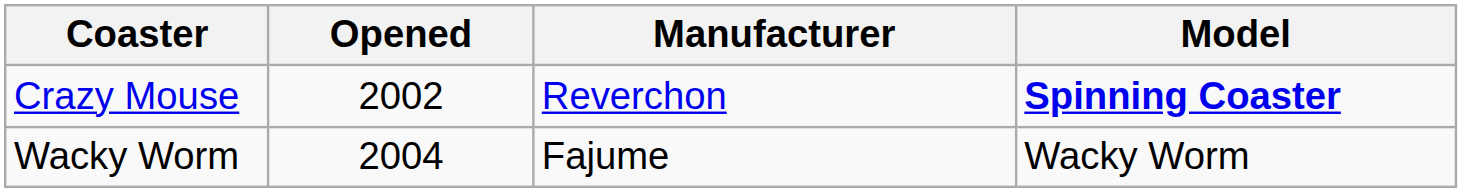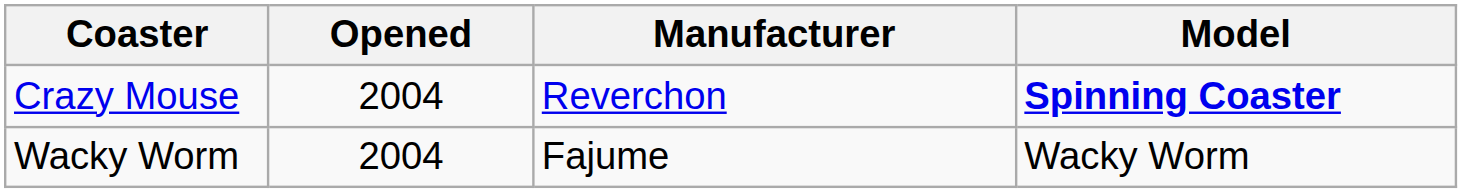Crazy Mouse | Opened: 2002 -> 2004
